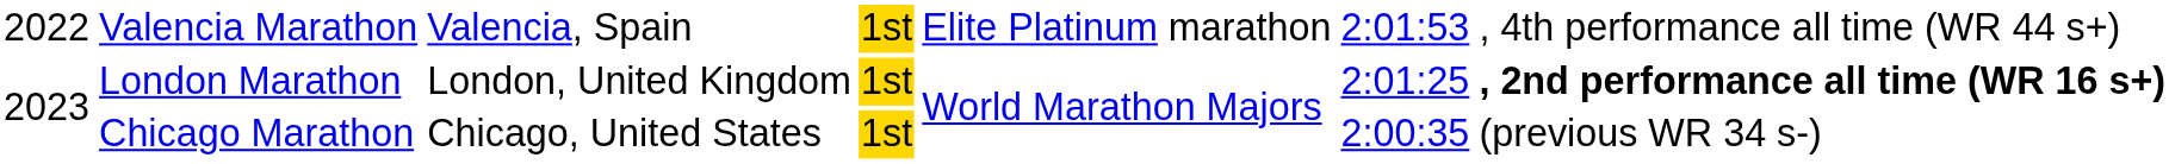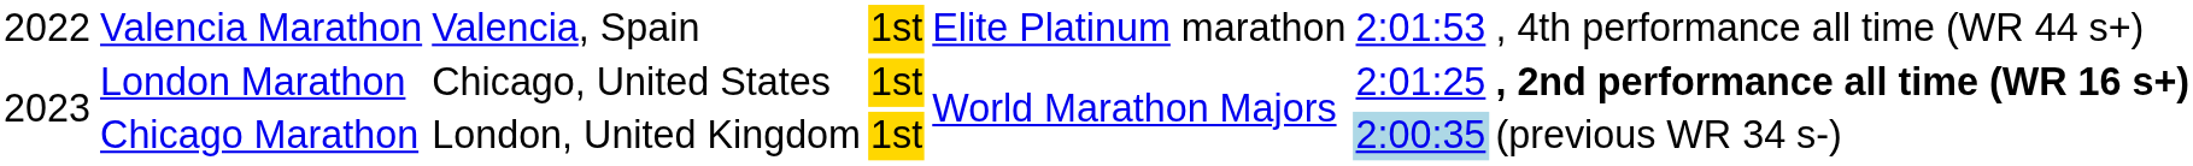London Marathon | column 3: London, United Kingdom -> Chicago, United States
Chicago Marathon | column 3: Chicago, United States -> London, United Kingdom
Chicago Marathon | column 6: no background -> lightblue background
